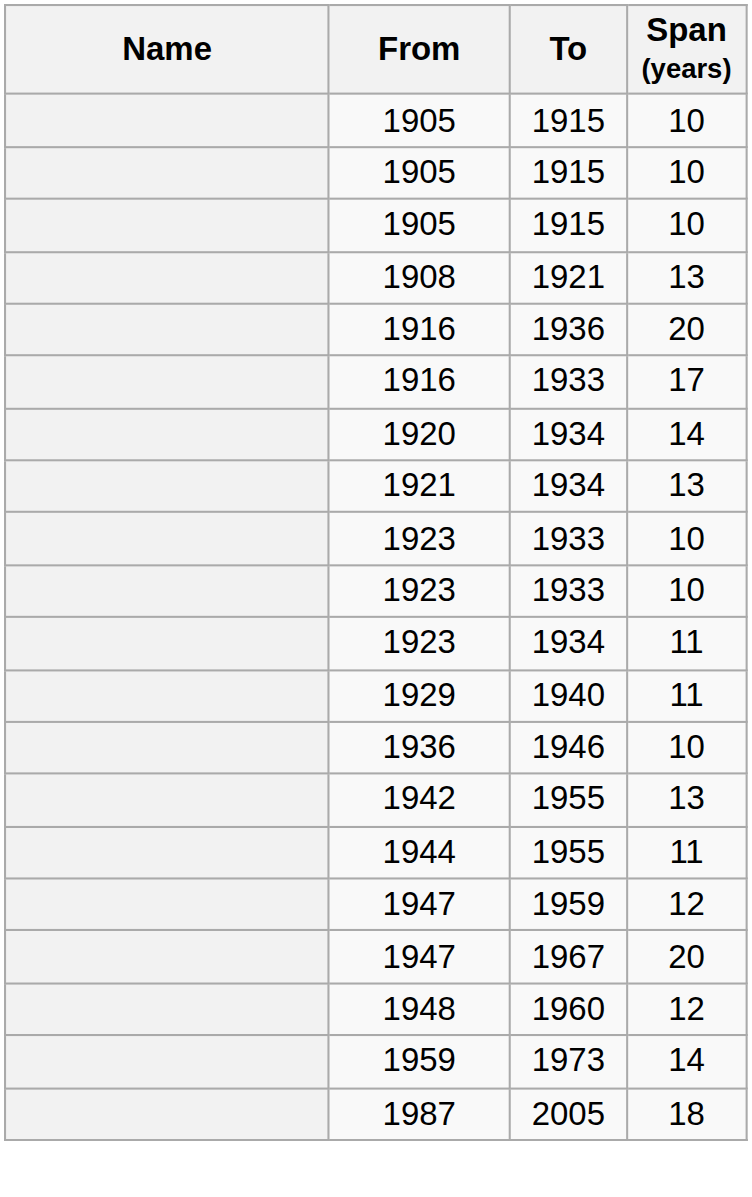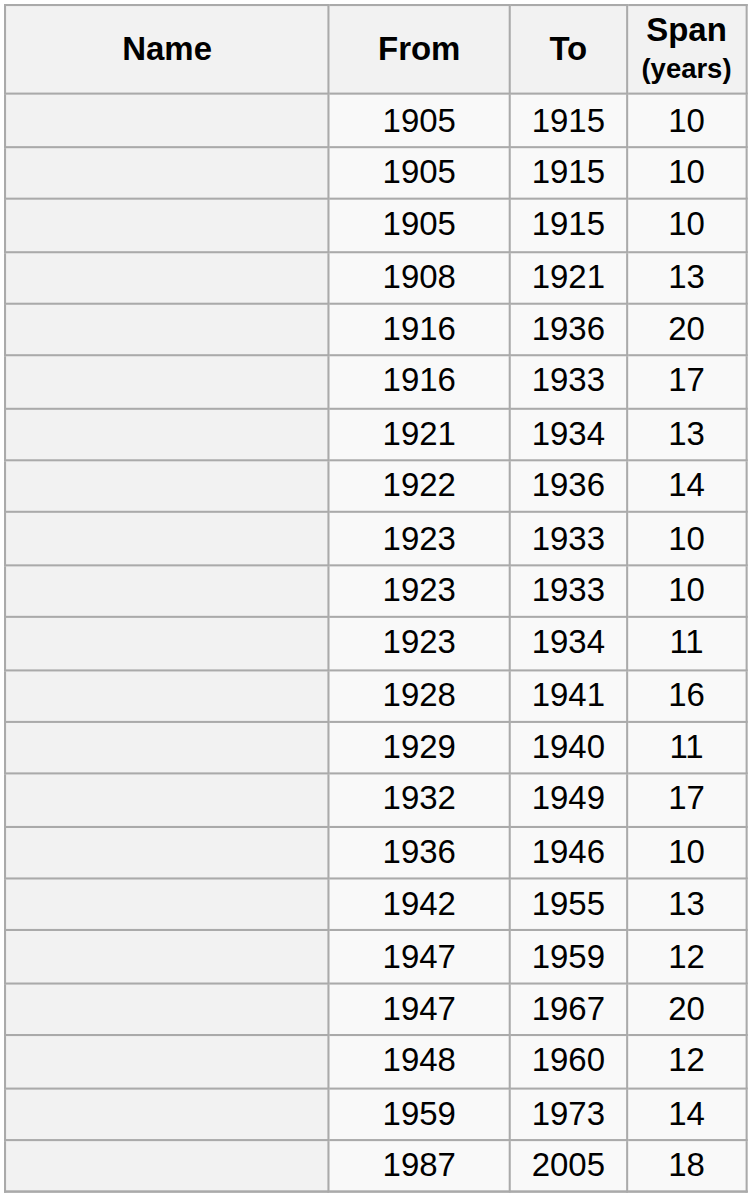- row: 1920 | 1934 | 14
+ row: 1922 | 1936 | 14
+ row: 1928 | 1941 | 16
+ row: 1932 | 1949 | 17
- row: 1944 | 1955 | 11
